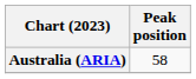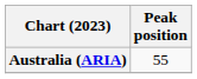Australia (ARIA) | Peak position: 58 -> 55
